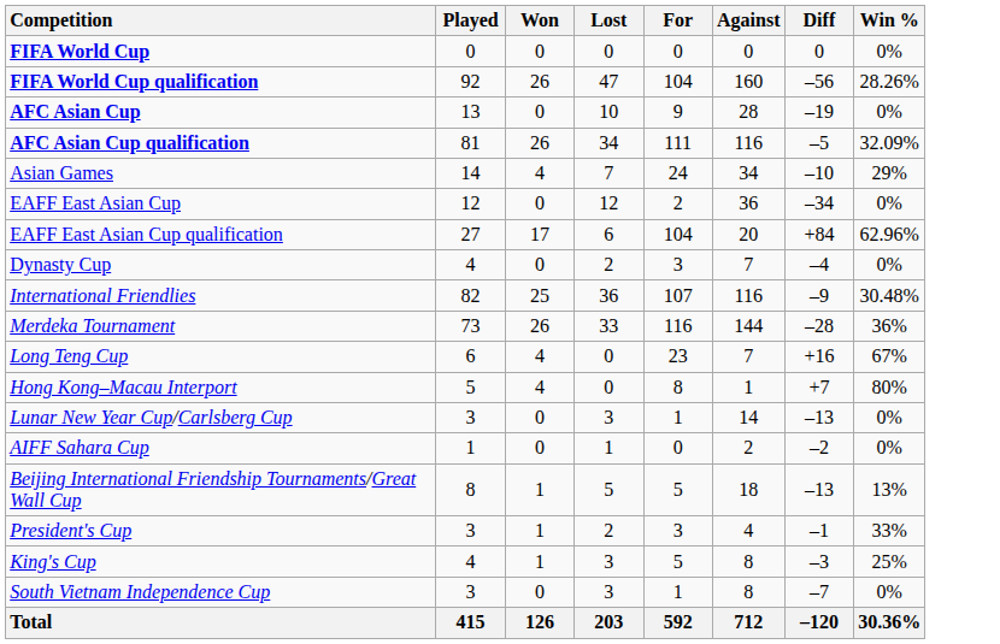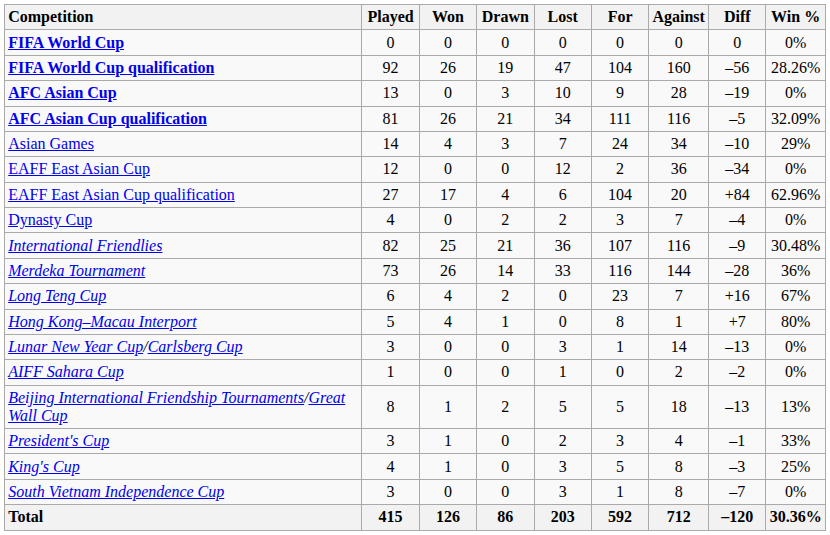+ column: Drawn | 0 | 19 | 3 | 21 | 3 | 0 | 4 | 2 | 21 | 14 | 2 | 1 | 0 | 0 | 2 | 0 | 0 | 0 | 86
